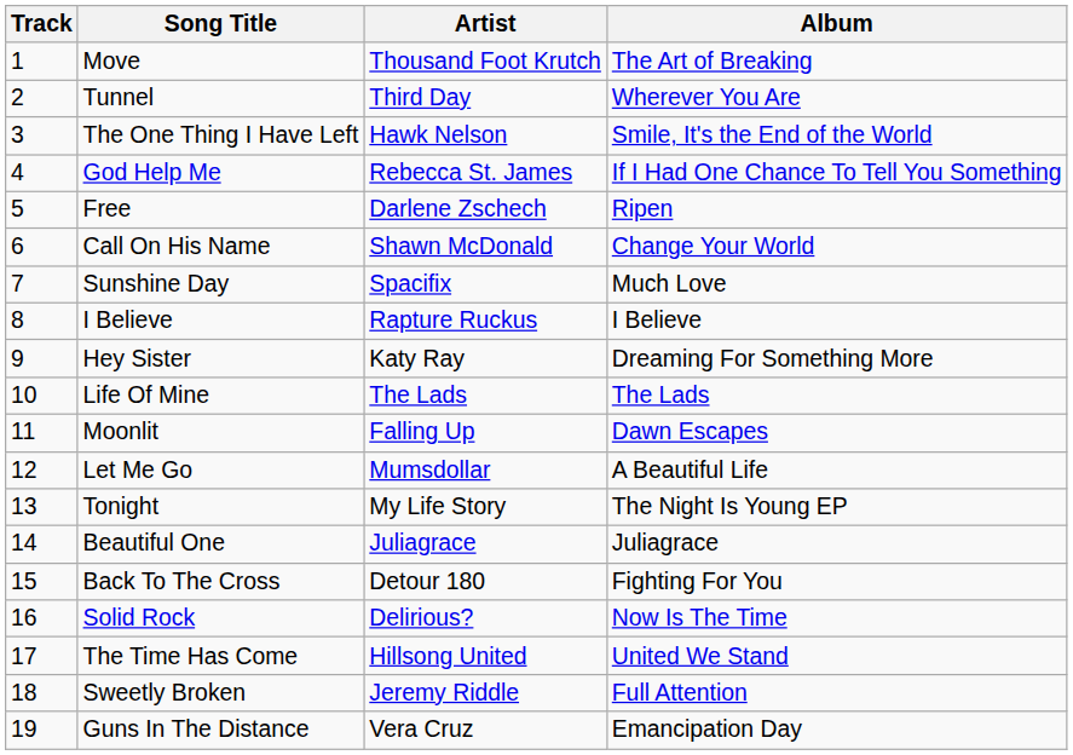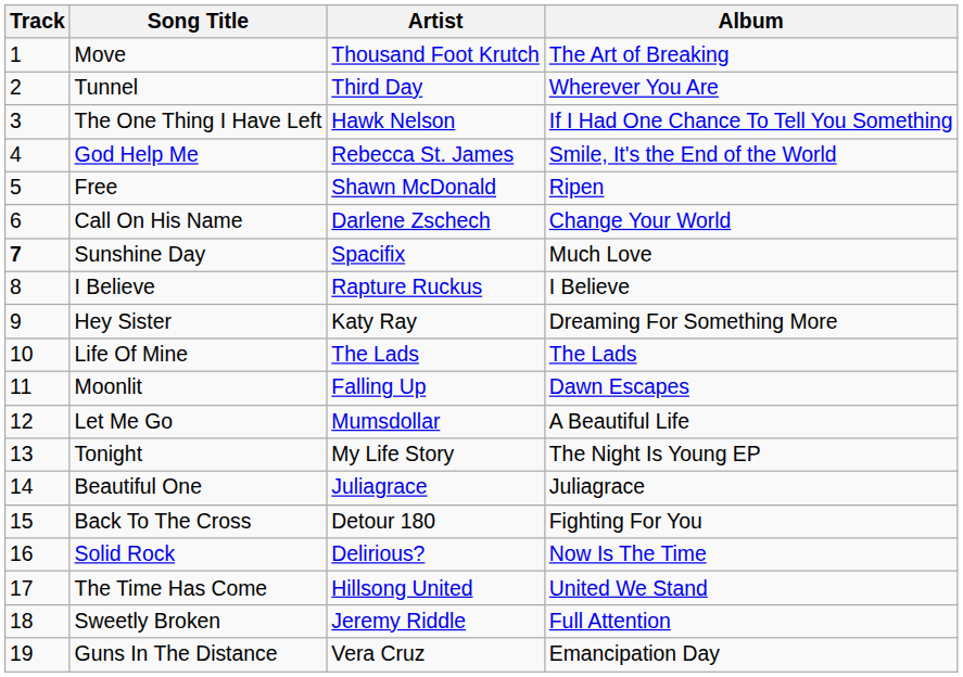The One Thing I Have Left | Album: Smile, It's the End of the World -> If I Had One Chance To Tell You Something
God Help Me | Album: If I Had One Chance To Tell You Something -> Smile, It's the End of the World
Free | Artist: Darlene Zschech -> Shawn McDonald
Call On His Name | Artist: Shawn McDonald -> Darlene Zschech
Sunshine Day | Track: normal -> bold
